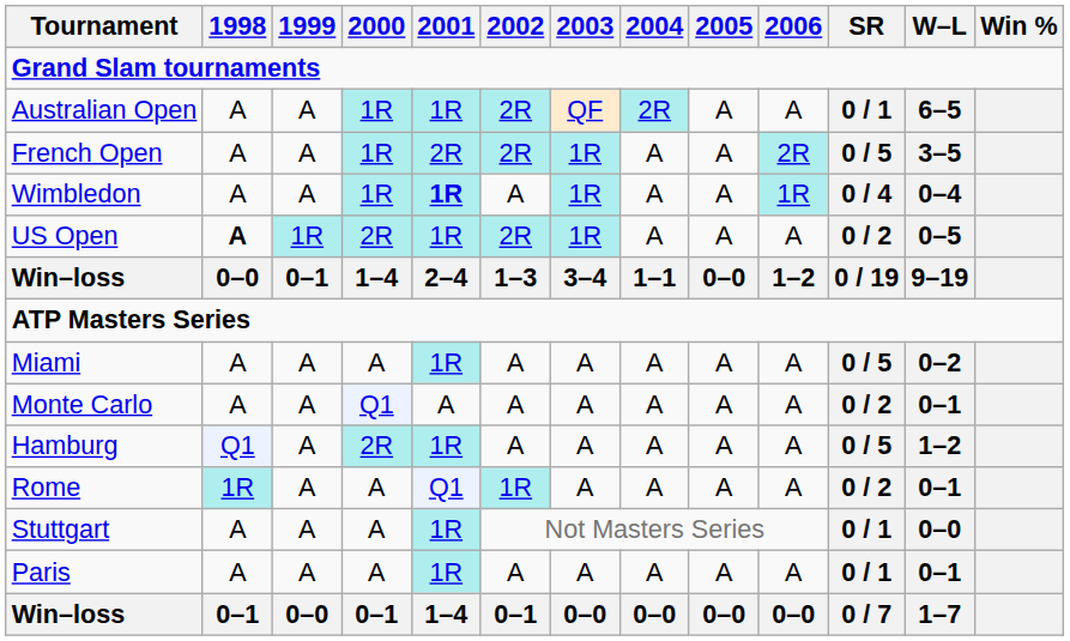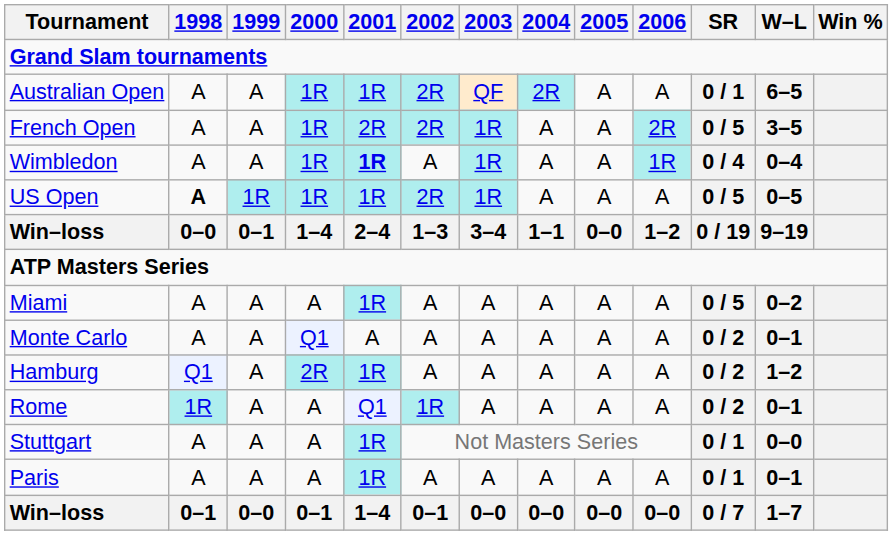US Open | 2000: 2R -> 1R
US Open | SR: 0 / 2 -> 0 / 5
Hamburg | SR: 0 / 5 -> 0 / 2
